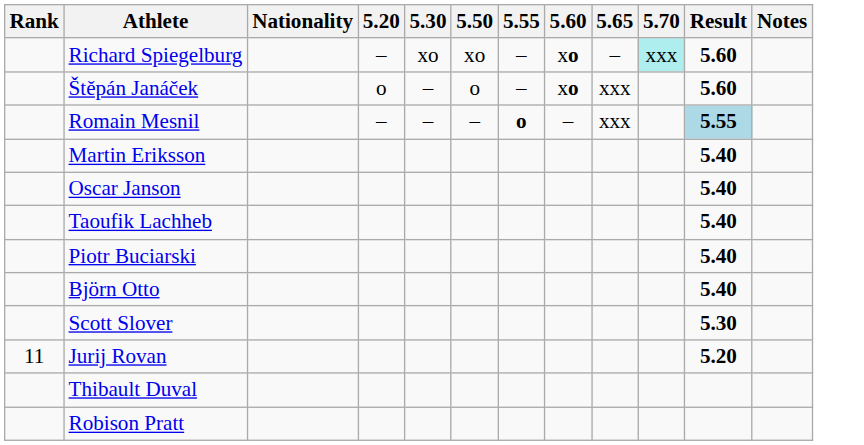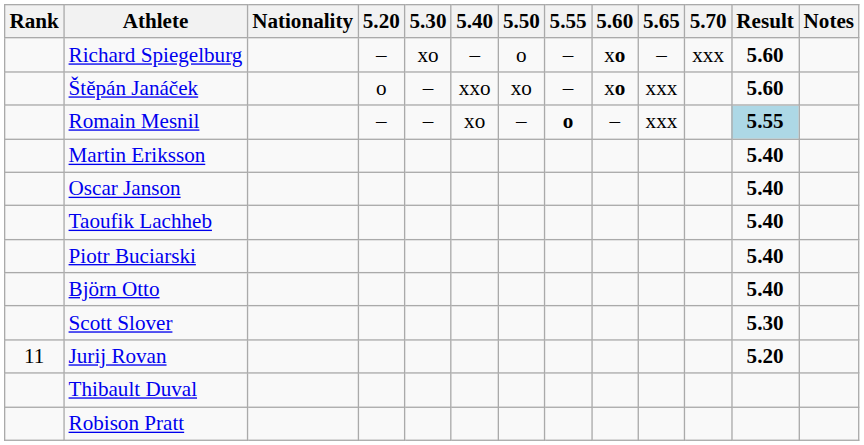+ column: 5.40 | – | xxo | xo
Richard Spiegelburg | 5.50: xo -> o
Richard Spiegelburg | 5.70: paleturquoise background -> no background
Štěpán Janáček | 5.50: o -> xo
